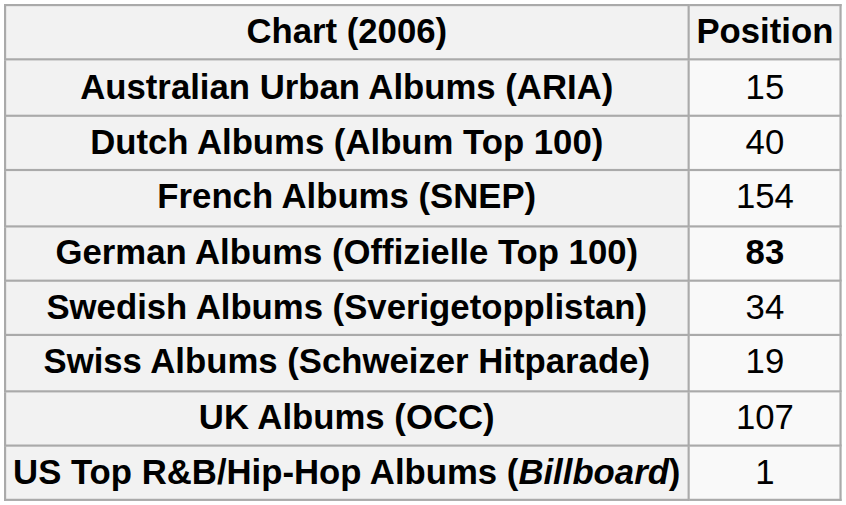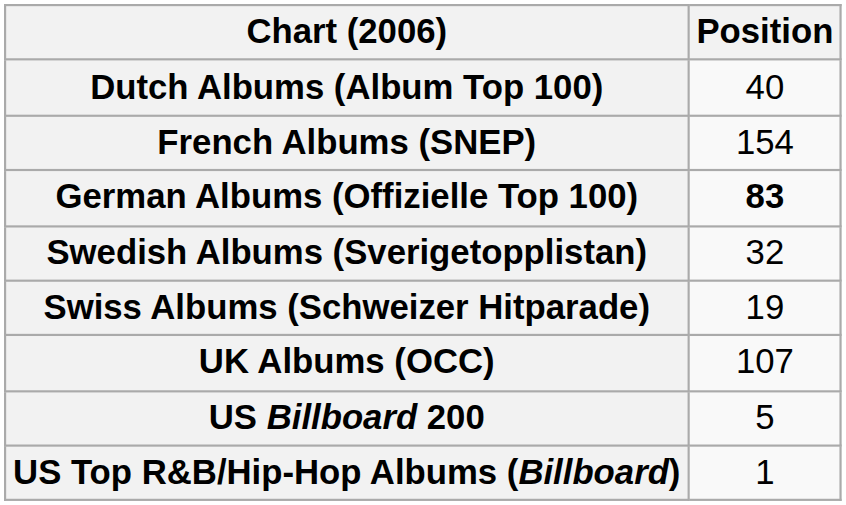- row: Australian Urban Albums (ARIA) | 15
Swedish Albums (Sverigetopplistan) | Position: 34 -> 32
+ row: US Billboard 200 | 5
